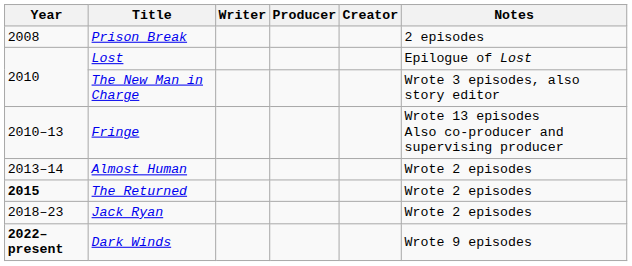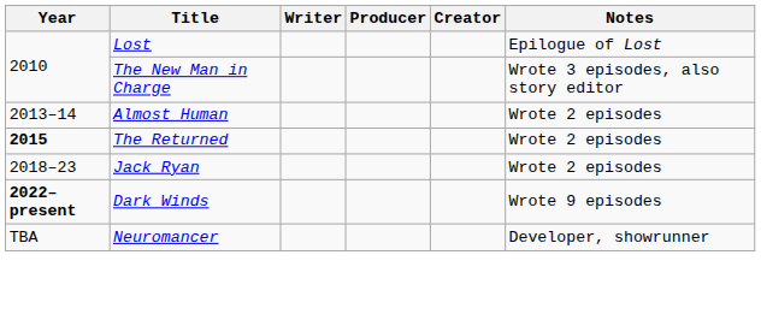- row: 2008 | Prison Break | 2 episodes
- row: 2010–13 | Fringe | Wrote 13 episodes Also co-producer and supervising producer
+ row: TBA | Neuromancer | Developer, showrunner
